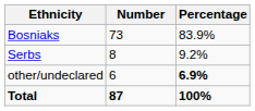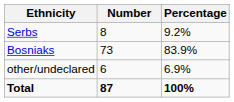rows swapped: Bosniaks <-> Serbs
other/undeclared | Percentage: bold -> normal
